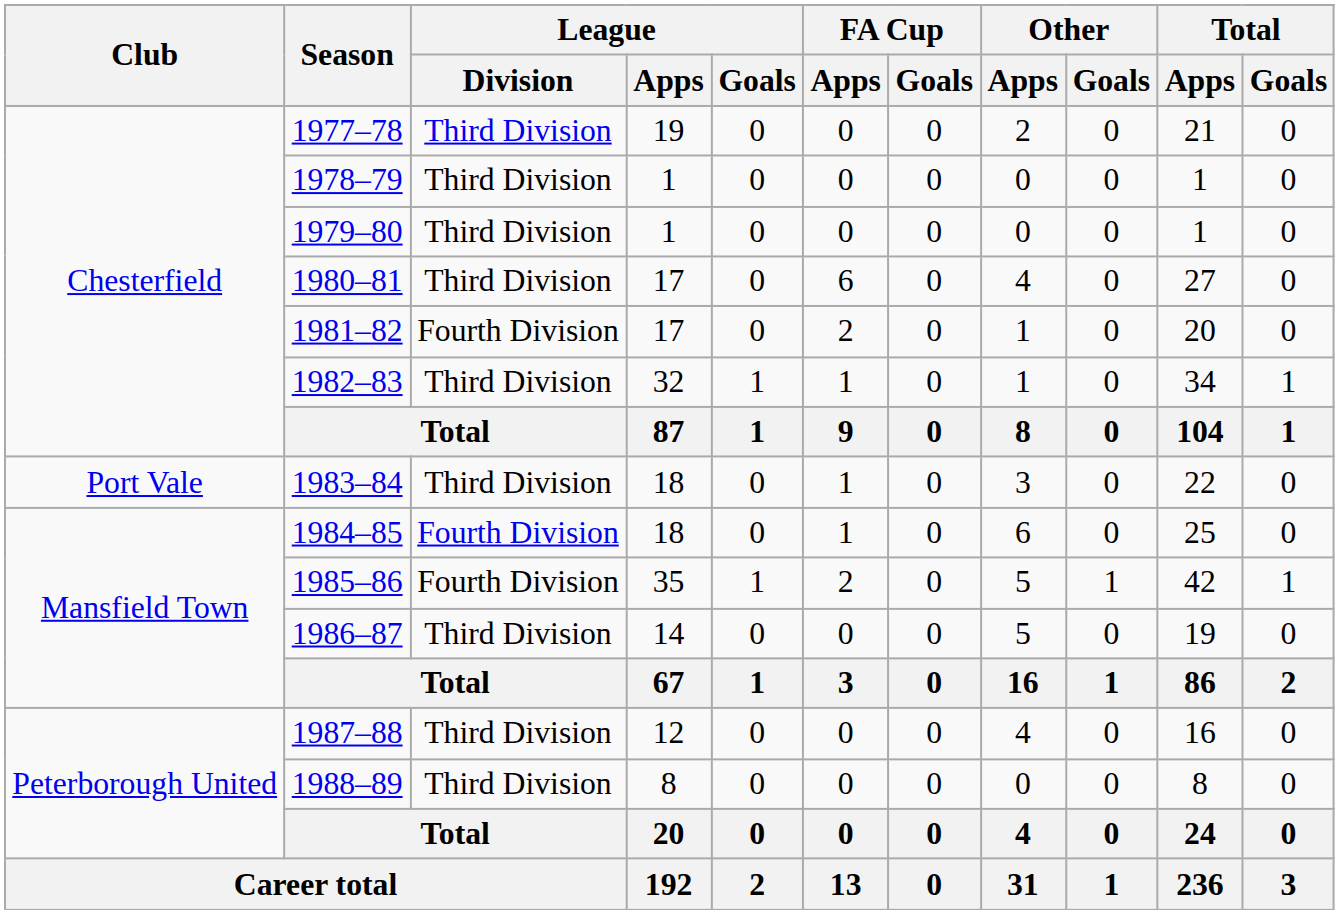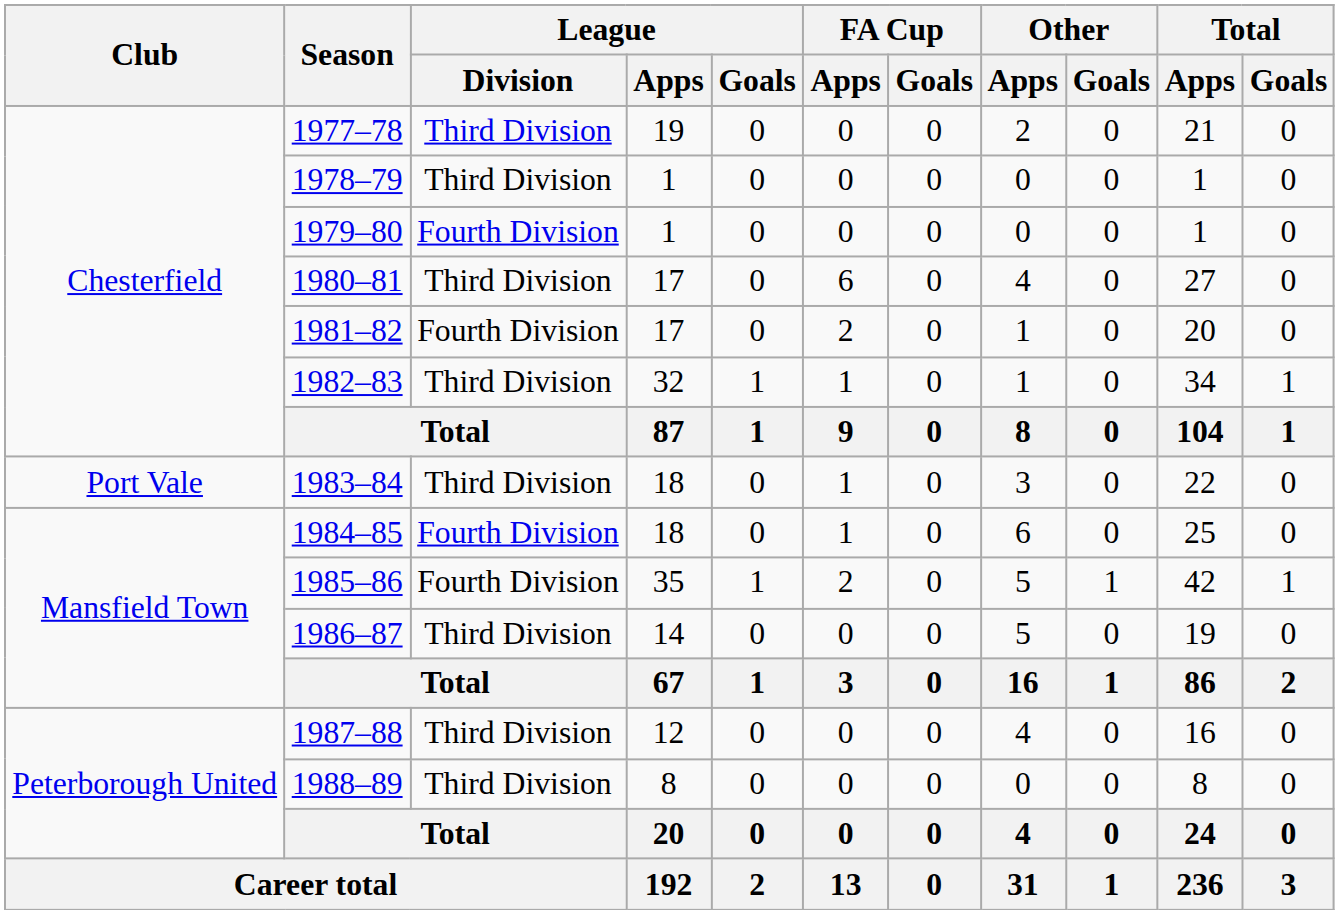1979–80 | League / Division: Third Division -> Fourth Division
